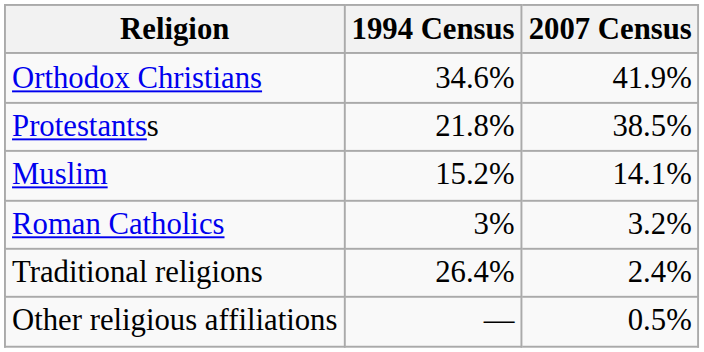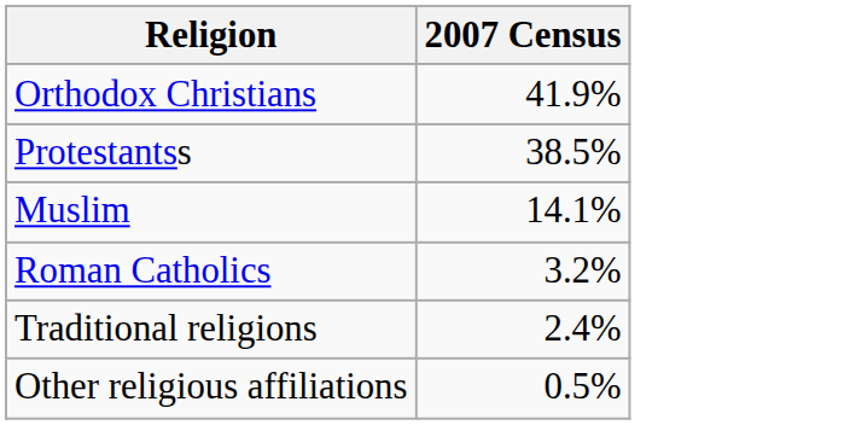- column: 1994 Census | 34.6% | 21.8% | 15.2% | 3% | 26.4% | —
